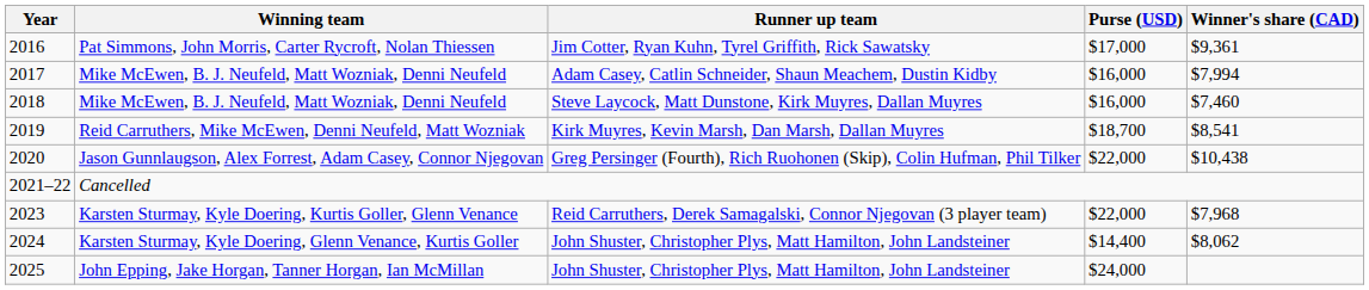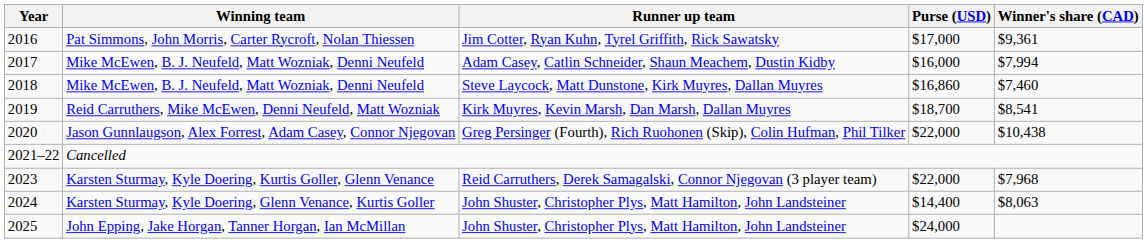2018 | Purse (USD): $16,000 -> $16,860
2024 | Winner's share (CAD): $8,062 -> $8,063
